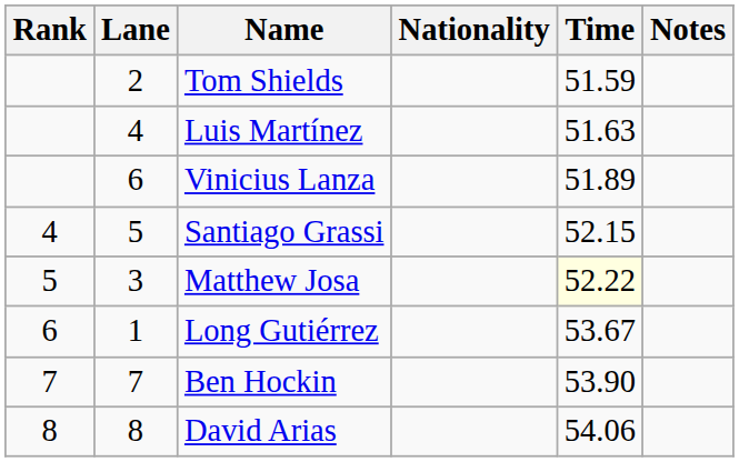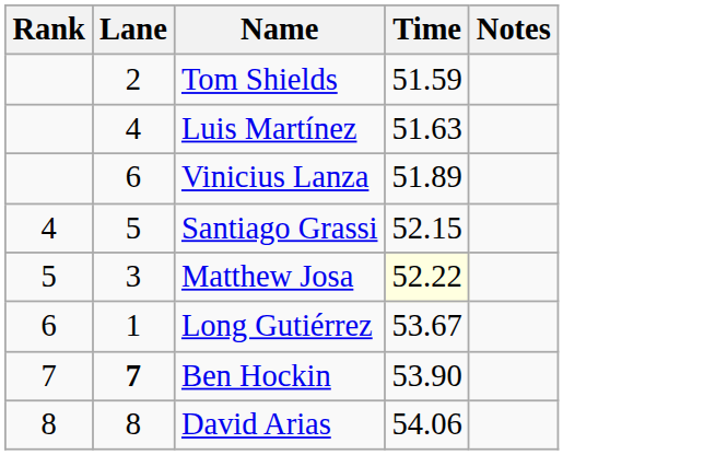- column: Nationality
Ben Hockin | Lane: normal -> bold
